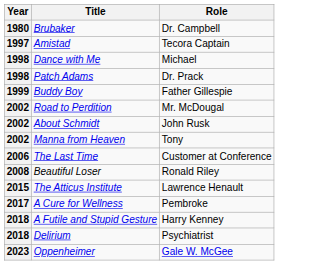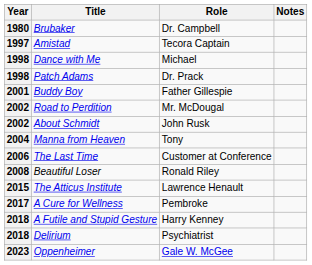+ column: Notes
Buddy Boy | Year: 1999 -> 2001
Manna from Heaven | Year: 2002 -> 2004
